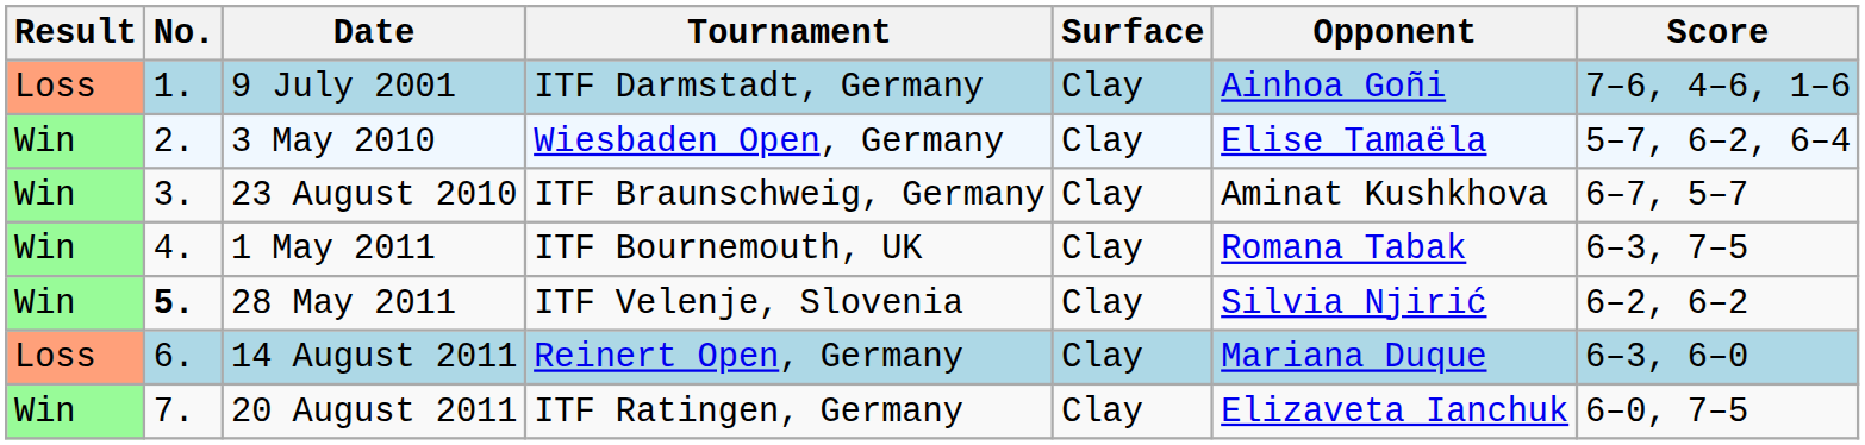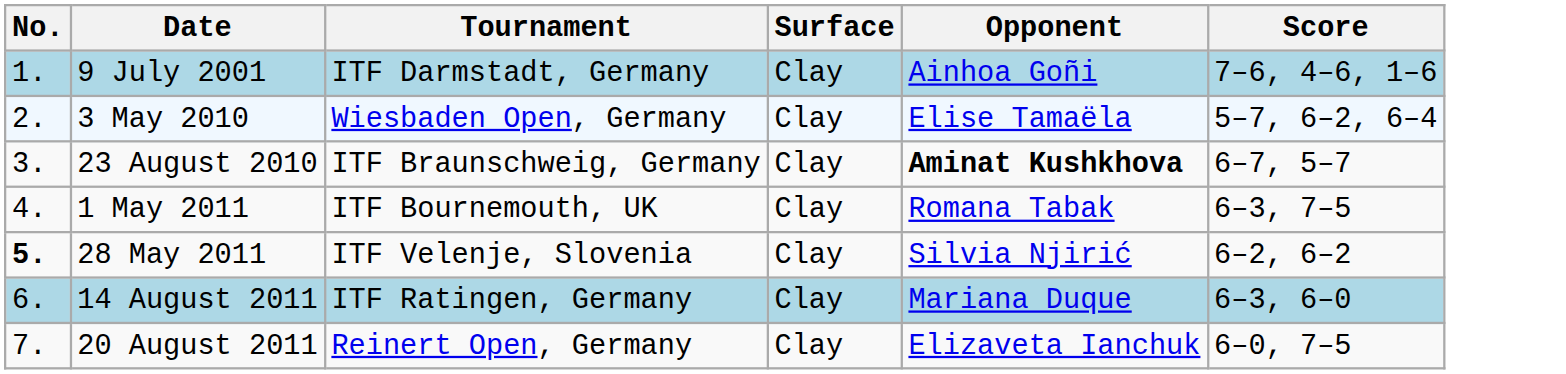- column: Result | Loss | Win | Win | Win | Win | Loss | Win
23 August 2010 | Opponent: normal -> bold
14 August 2011 | Tournament: Reinert Open, Germany -> ITF Ratingen, Germany
20 August 2011 | Tournament: ITF Ratingen, Germany -> Reinert Open, Germany
